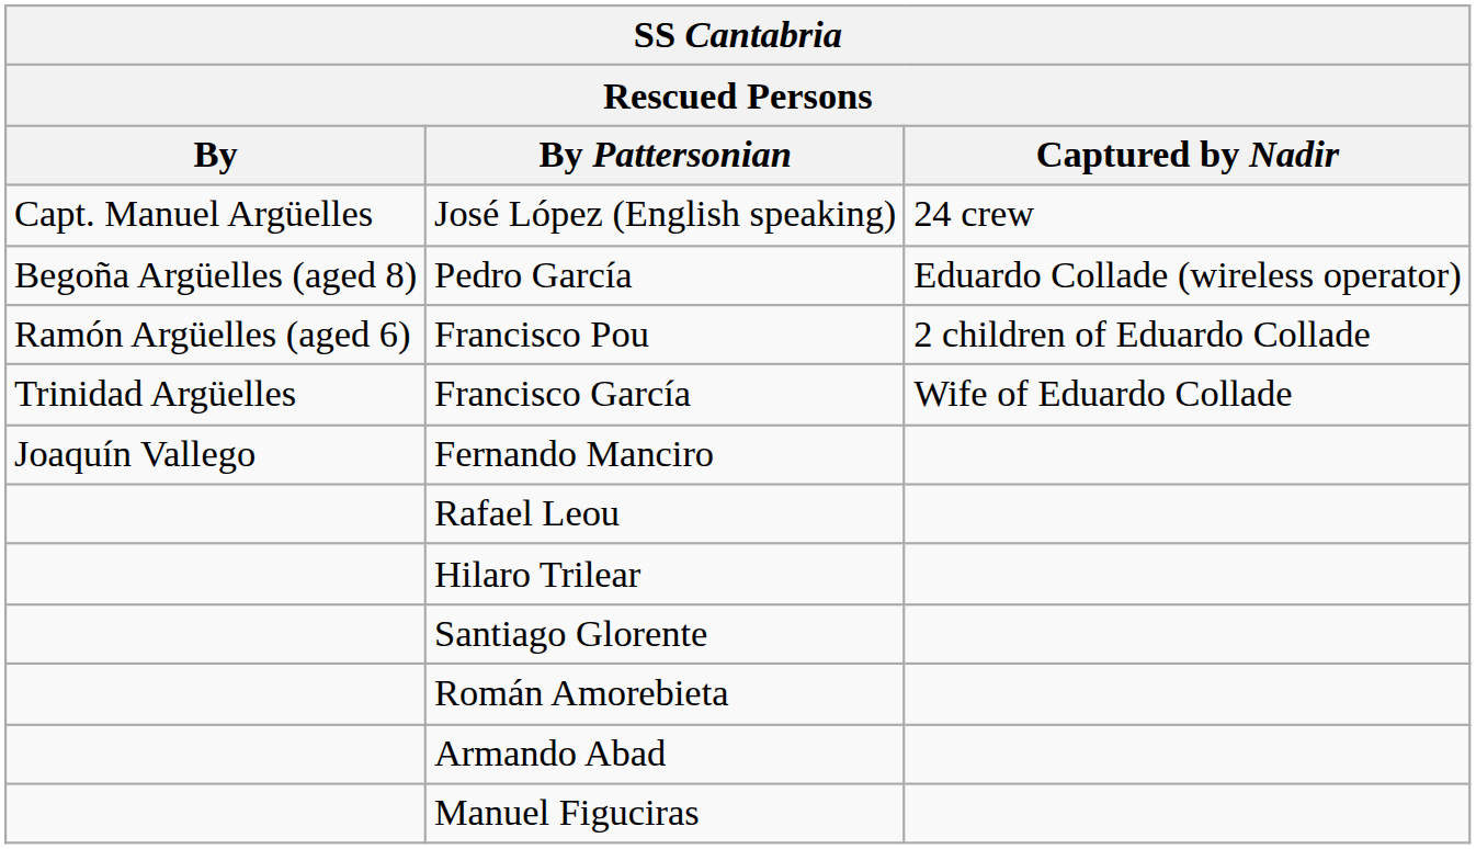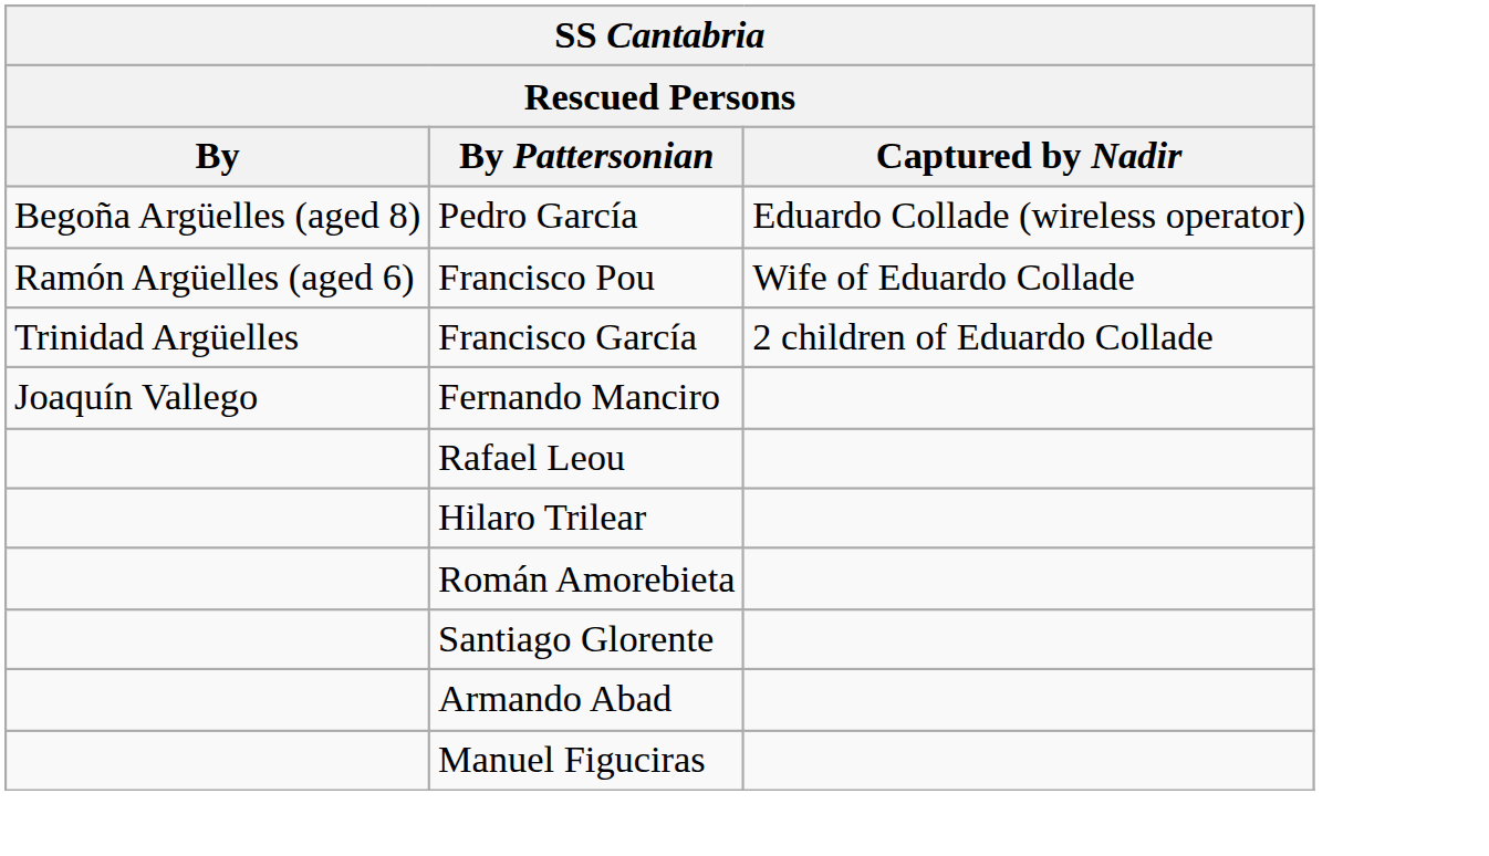- row: Capt. Manuel Argüelles | José López (English speaking) | 24 crew
Francisco Pou | Captured by Nadir: 2 children of Eduardo Collade -> Wife of Eduardo Collade
Francisco García | Captured by Nadir: Wife of Eduardo Collade -> 2 children of Eduardo Collade
rows swapped: Santiago Glorente <-> Román Amorebieta
